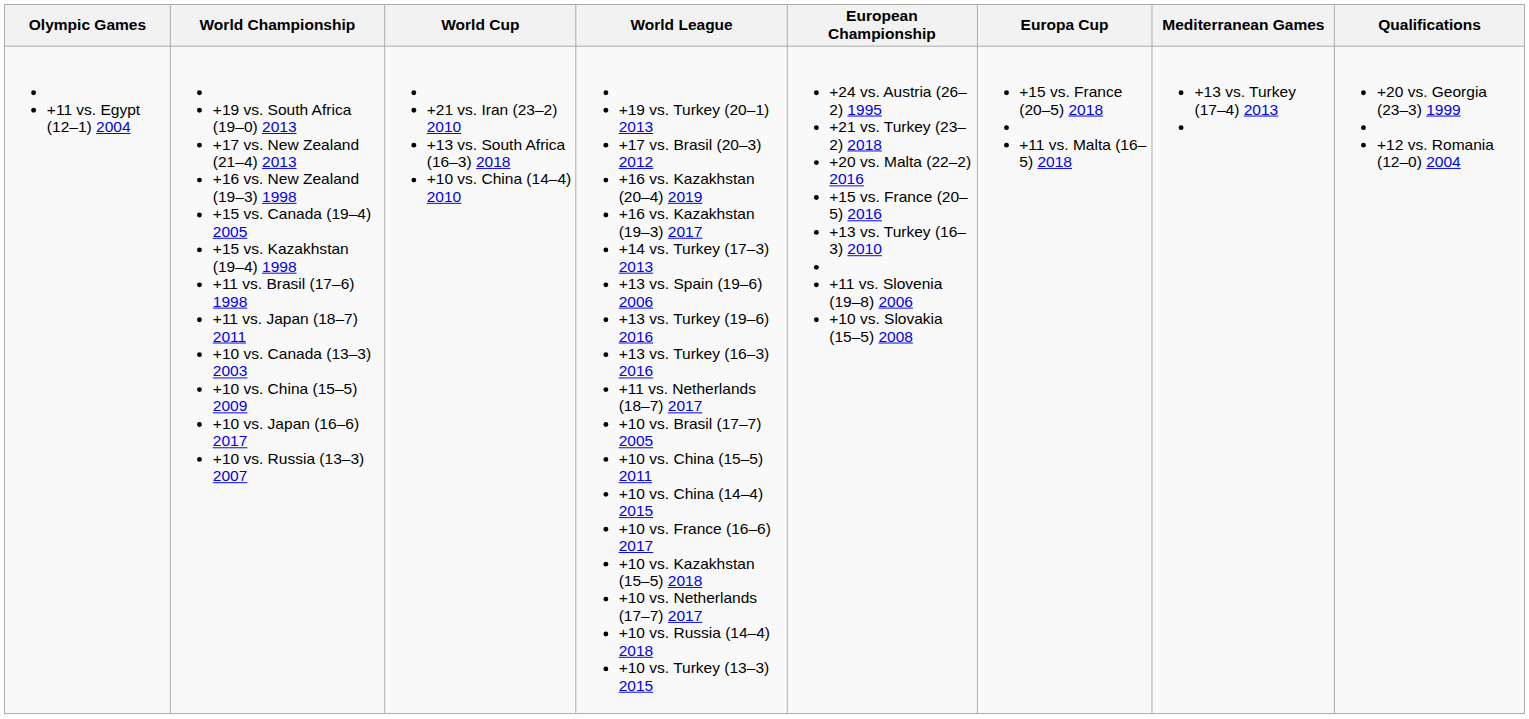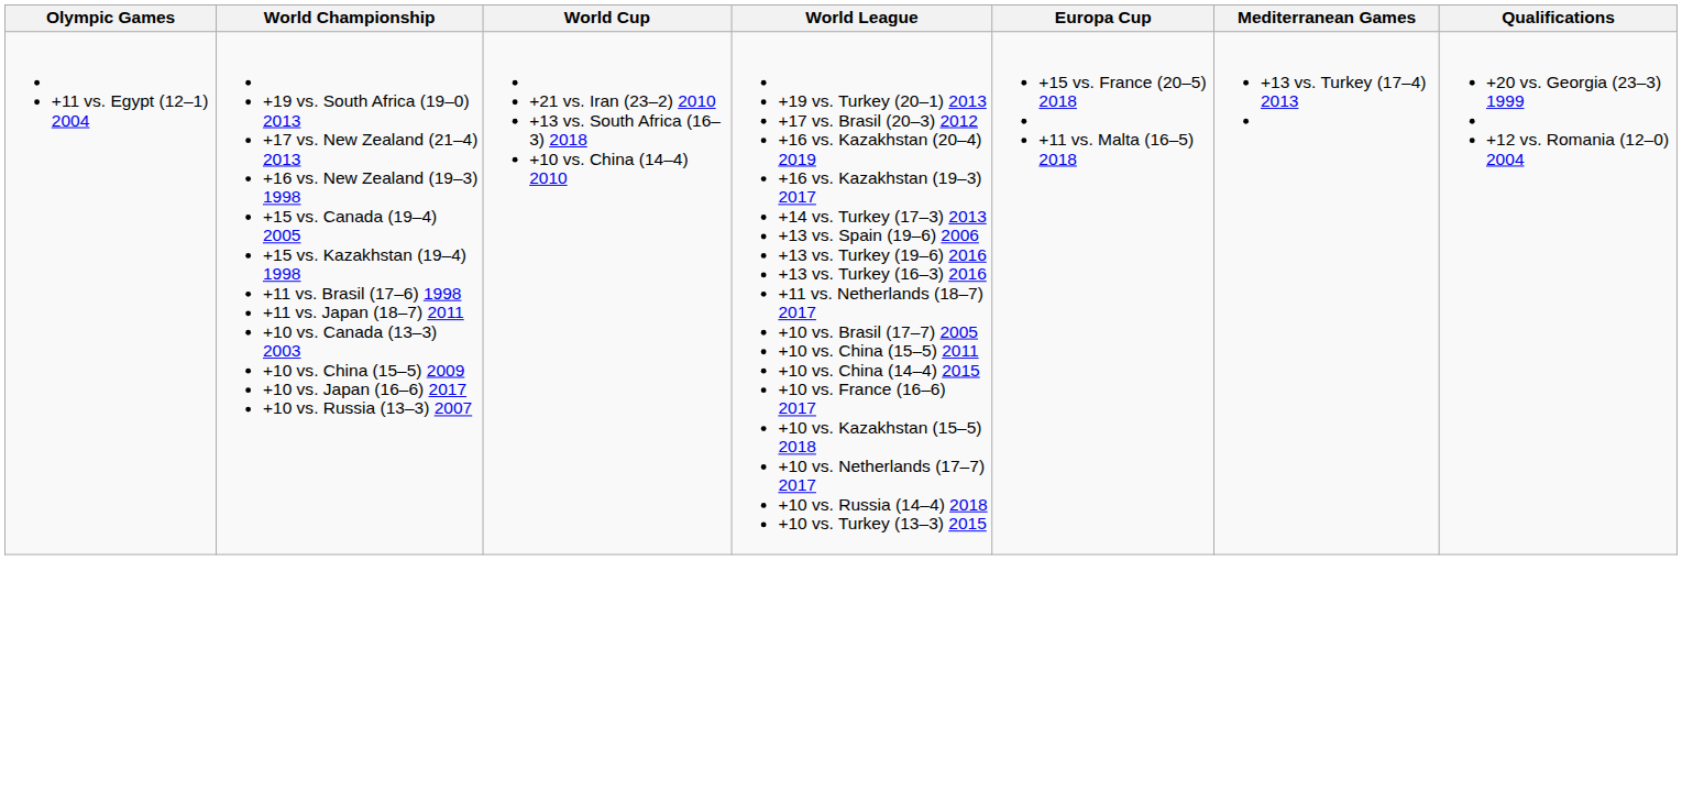- column: European Championship | +24 vs. Austria (26–2) 1995 +21 vs. Turkey (23–2) 2018 +20 vs. Malta (22–2) 2016 +15 vs. France (20–5) 2016 +13 vs. Turkey (16–3) 2010 +11 vs. Slovenia (19–8) 2006 +10 vs. Slovakia (15–5) 2008
